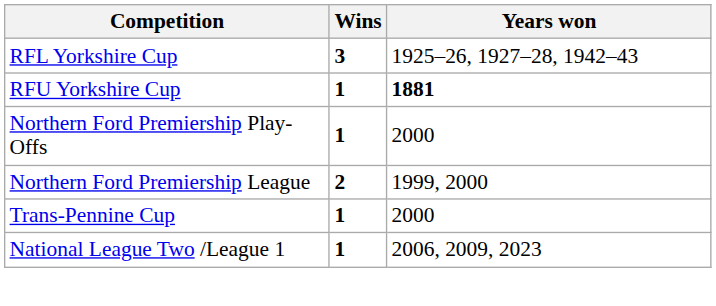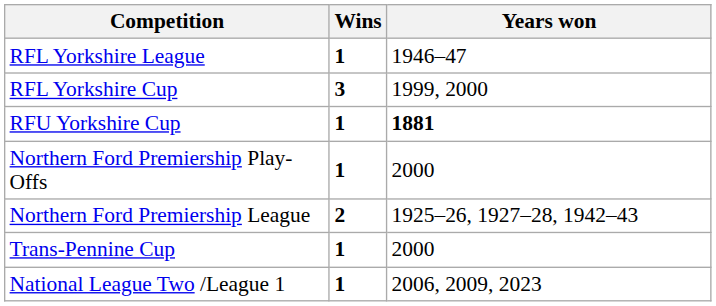+ row: RFL Yorkshire League | 1 | 1946–47
RFL Yorkshire Cup | Years won: 1925–26, 1927–28, 1942–43 -> 1999, 2000
Northern Ford Premiership League | Years won: 1999, 2000 -> 1925–26, 1927–28, 1942–43
